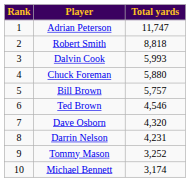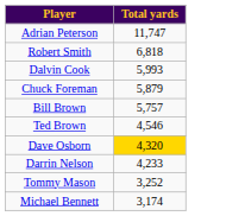- column: Rank | 1 | 2 | 3 | 4 | 5 | 6 | 7 | 8 | 9 | 10
Robert Smith | Total yards: 8,818 -> 6,818
Chuck Foreman | Total yards: 5,880 -> 5,879
Dave Osborn | Total yards: no background -> gold background
Darrin Nelson | Total yards: 4,231 -> 4,233
